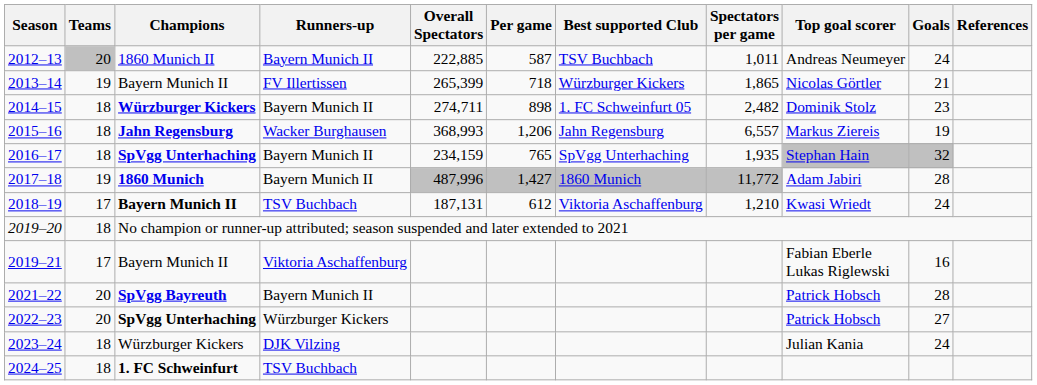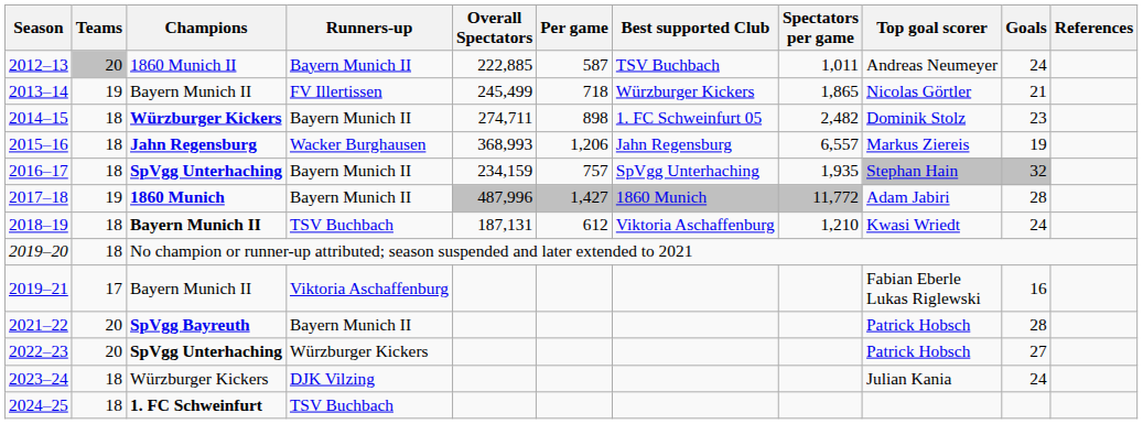2013–14 | Overall Spectators: 265,399 -> 245,499
2016–17 | Per game: 765 -> 757
2018–19 | Teams: 17 -> 18
